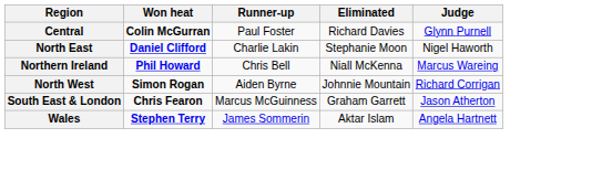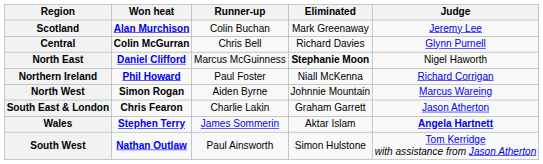+ row: Scotland | Alan Murchison | Colin Buchan | Mark Greenaway | Jeremy Lee
Central | Runner-up: Paul Foster -> Chris Bell
North East | Runner-up: Charlie Lakin -> Marcus McGuinness
North East | Eliminated: normal -> bold
Northern Ireland | Runner-up: Chris Bell -> Paul Foster
Northern Ireland | Judge: Marcus Wareing -> Richard Corrigan
North West | Judge: Richard Corrigan -> Marcus Wareing
South East & London | Runner-up: Marcus McGuinness -> Charlie Lakin
Wales | Judge: normal -> bold
+ row: South West | Nathan Outlaw | Paul Ainsworth | Simon Hulstone | Tom Kerridge with assistance from Jason Atherton
